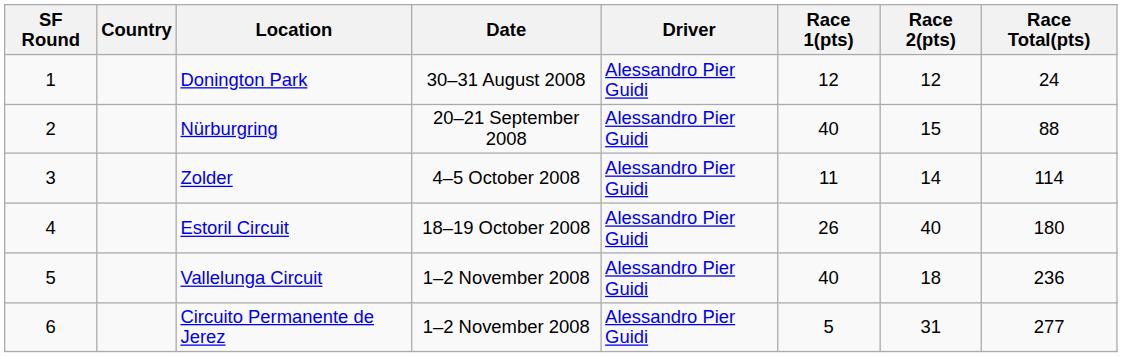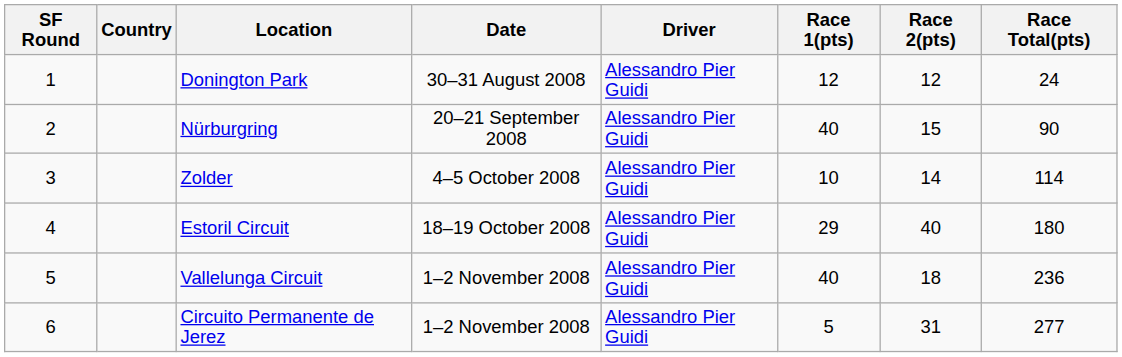Nürburgring | Race Total(pts): 88 -> 90
Zolder | Race 1(pts): 11 -> 10
Estoril Circuit | Race 1(pts): 26 -> 29
